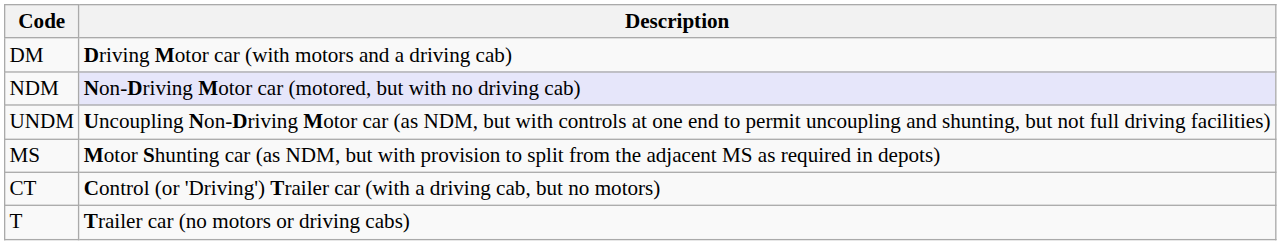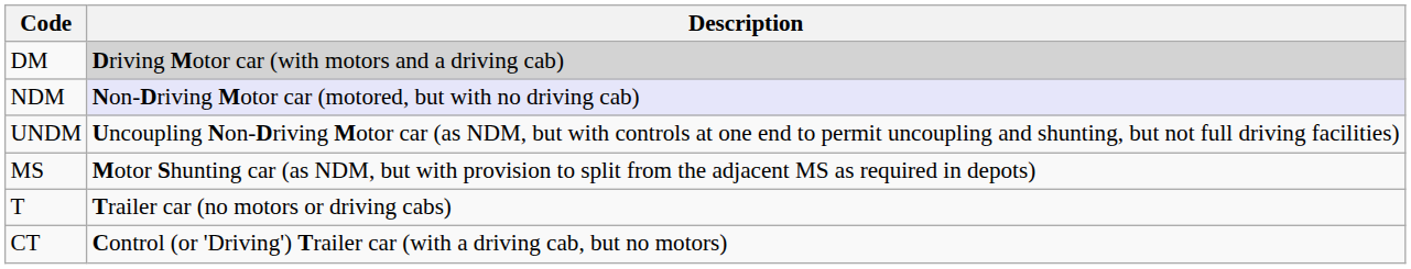DM | Description: no background -> lightgrey background
rows swapped: T <-> CT
